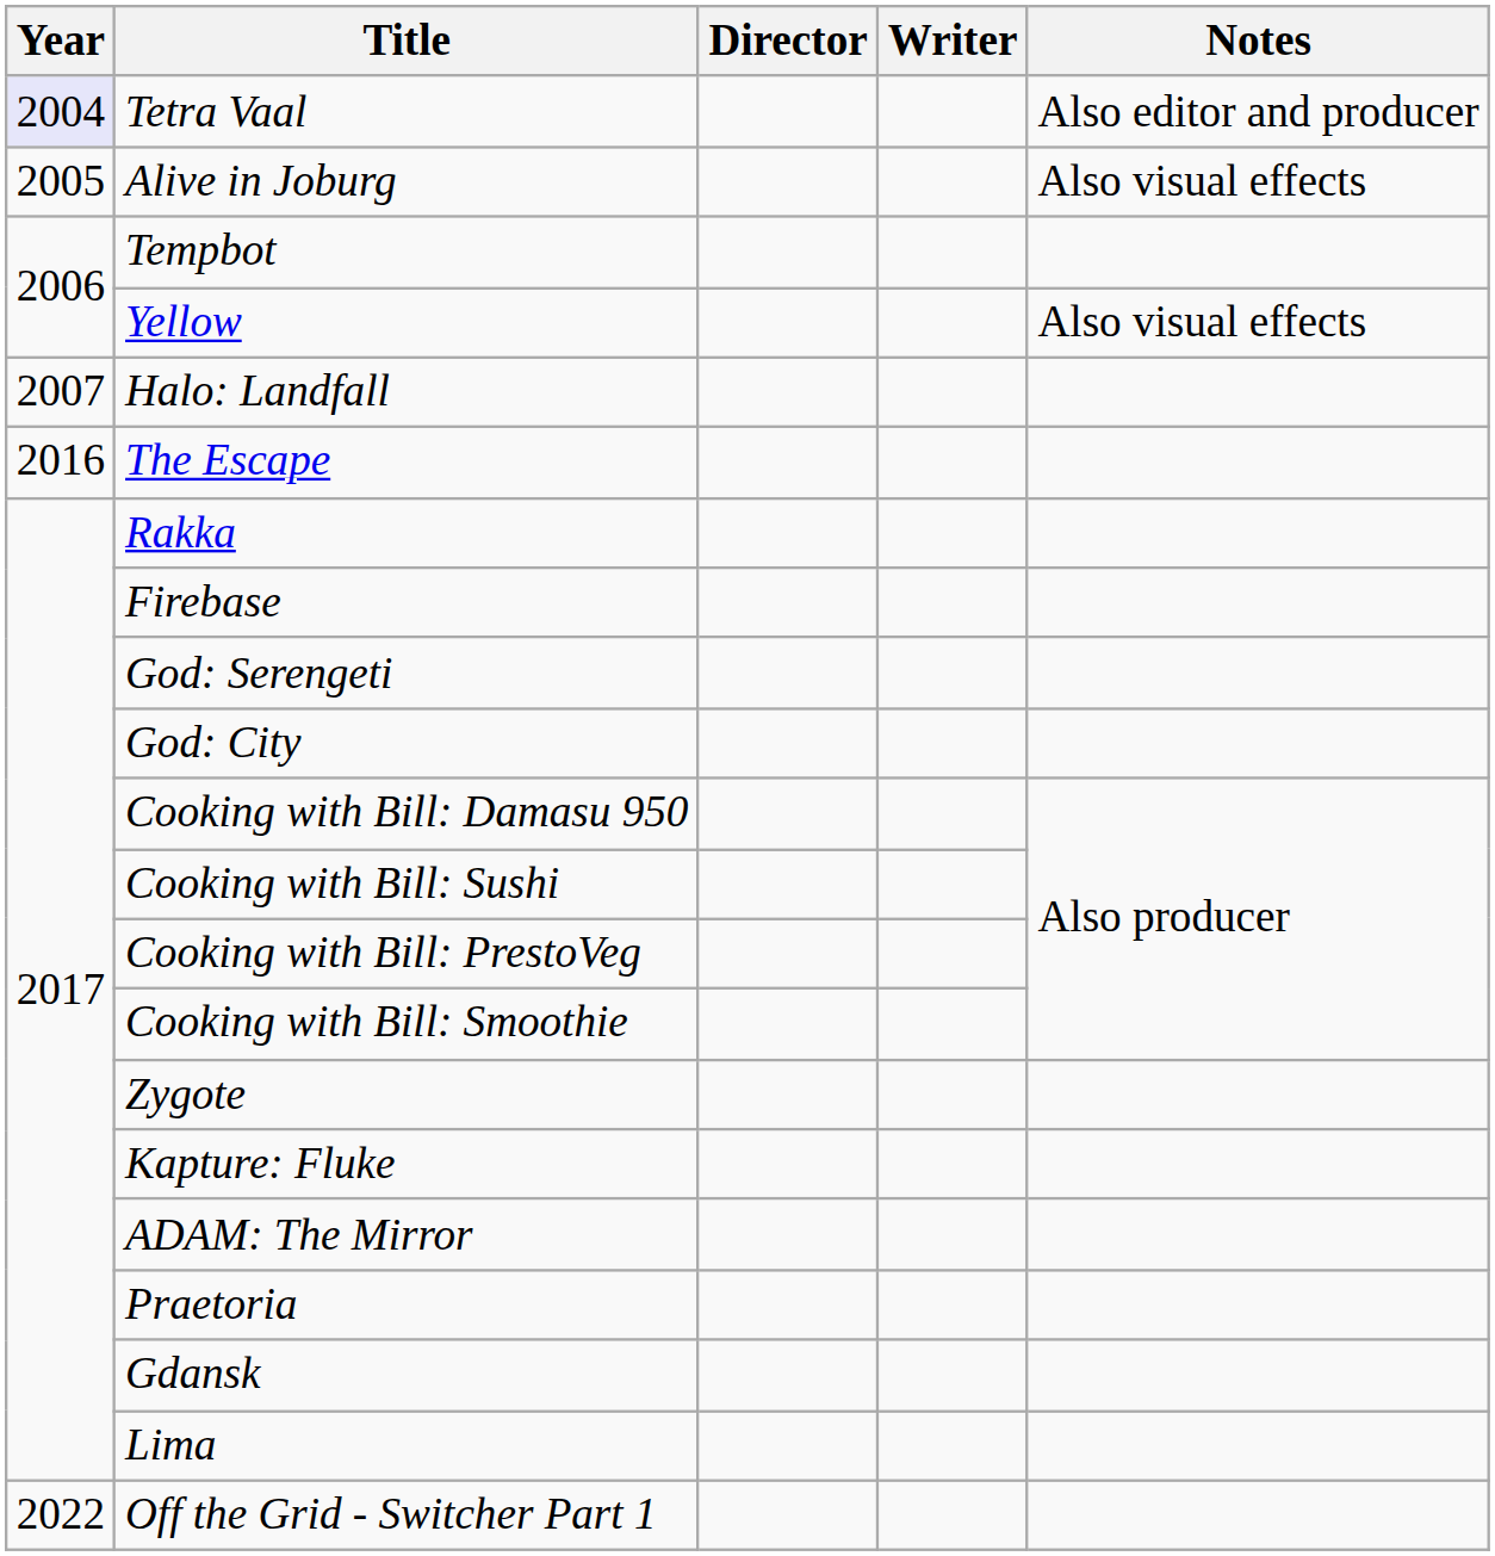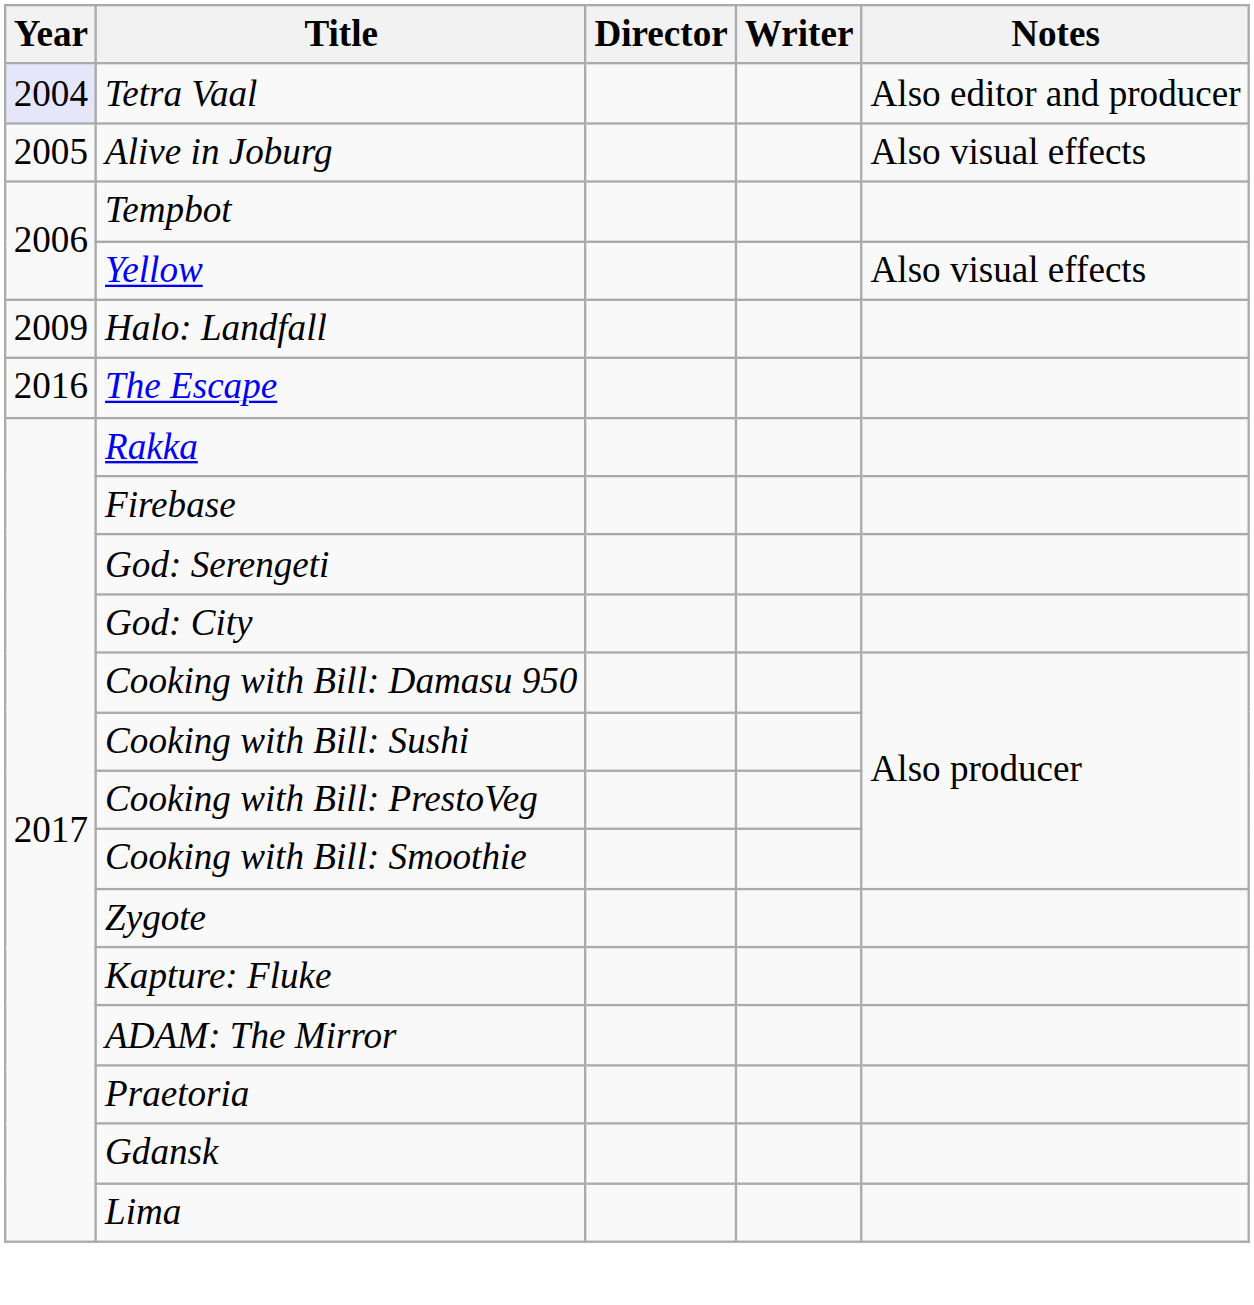Halo: Landfall | Year: 2007 -> 2009
- row: 2022 | Off the Grid - Switcher Part 1
